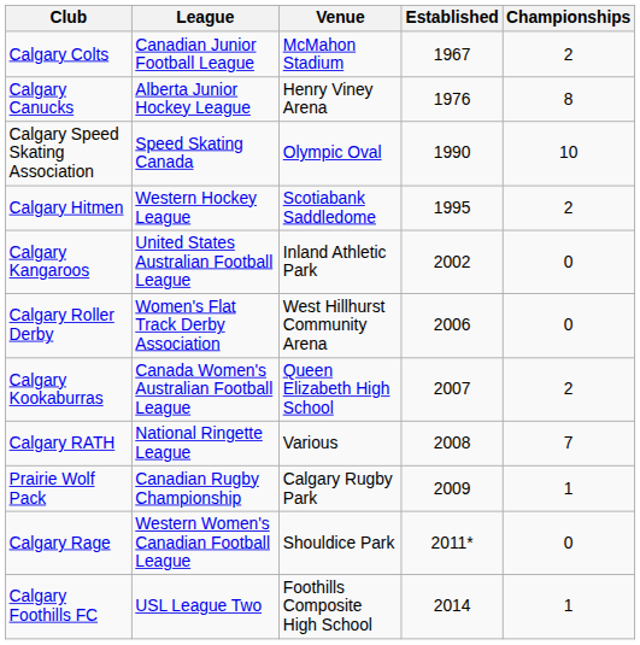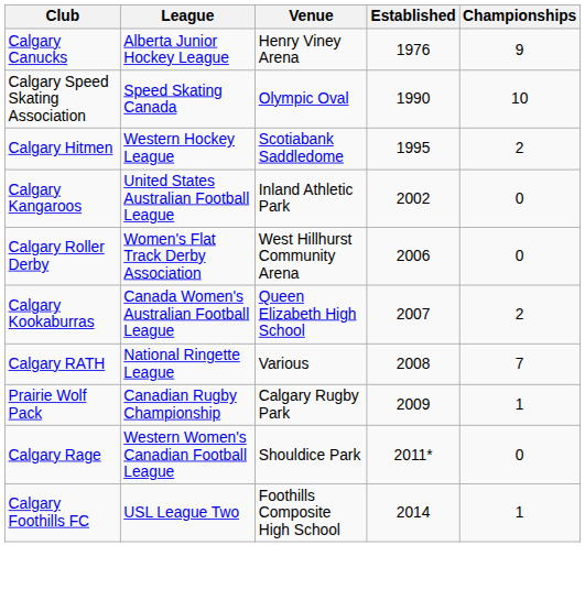- row: Calgary Colts | Canadian Junior Football League | McMahon Stadium | 1967 | 2
Calgary Canucks | Championships: 8 -> 9
